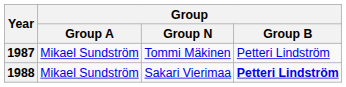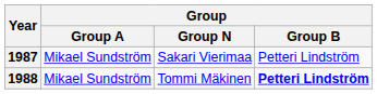1987 | Group / Group N: Tommi Mäkinen -> Sakari Vierimaa
1988 | Group / Group N: Sakari Vierimaa -> Tommi Mäkinen
